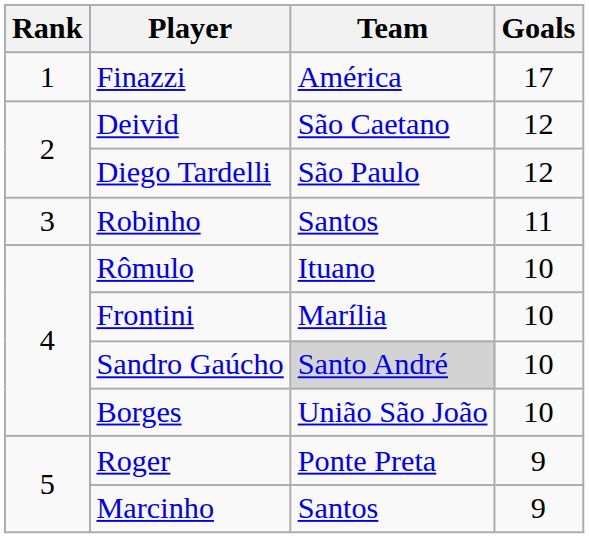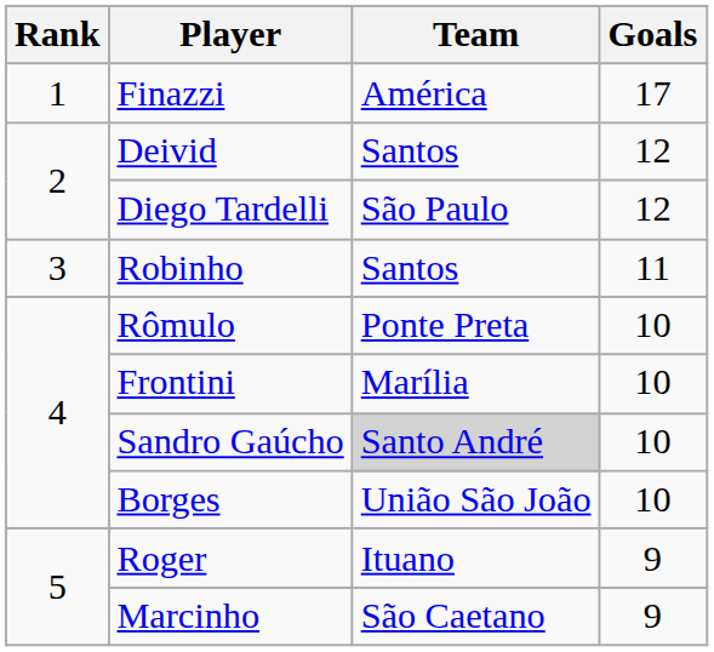Deivid | Team: São Caetano -> Santos
Rômulo | Team: Ituano -> Ponte Preta
Roger | Team: Ponte Preta -> Ituano
Marcinho | Team: Santos -> São Caetano
